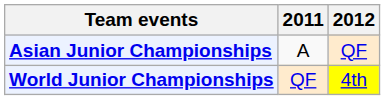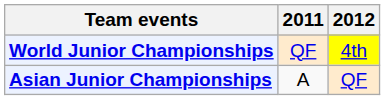rows swapped: Asian Junior Championships <-> World Junior Championships
